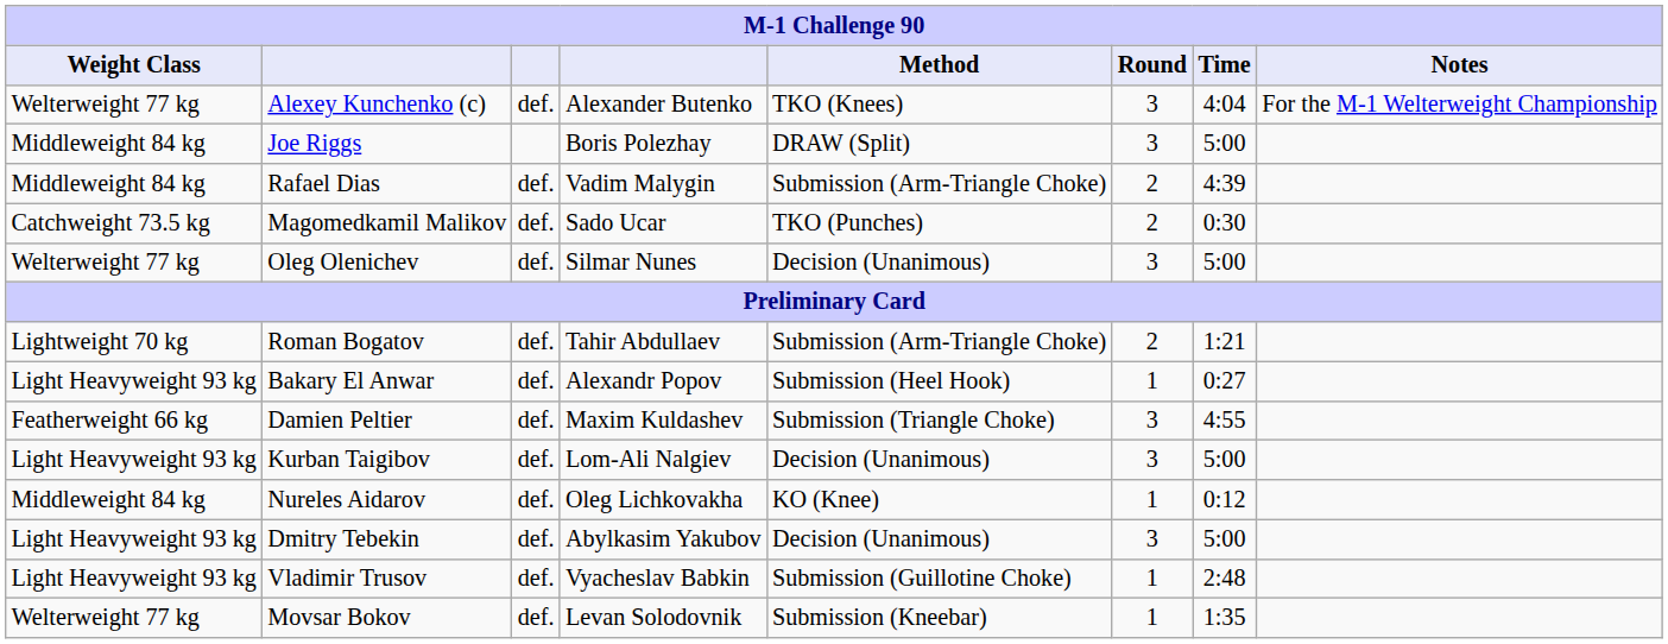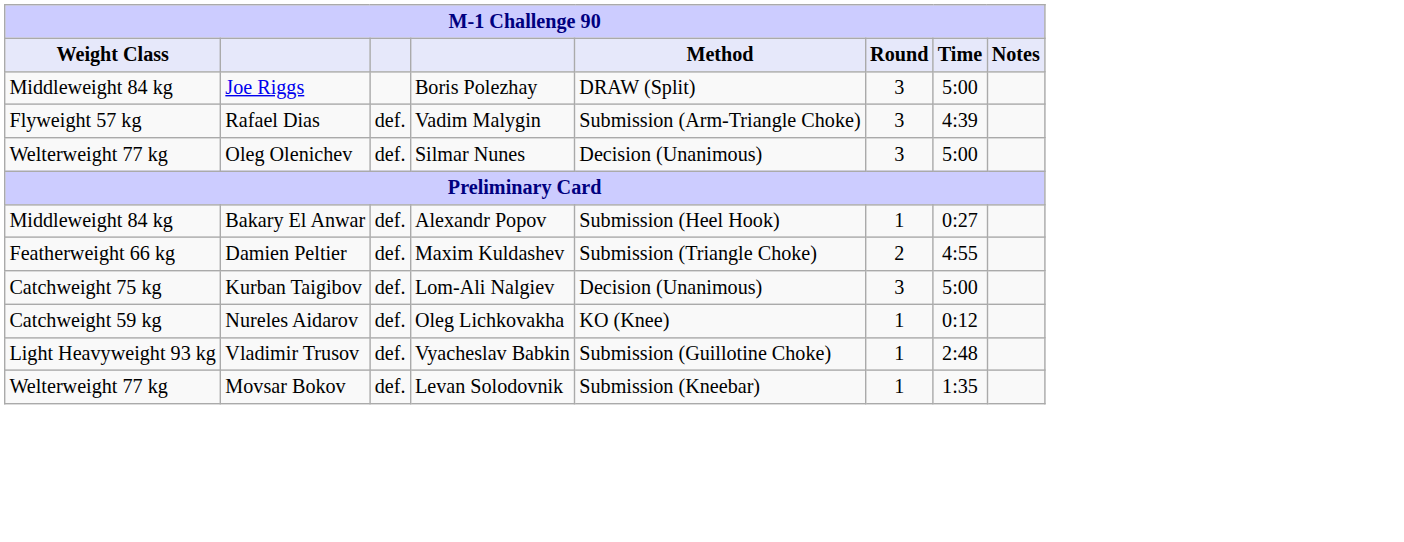- row: Welterweight 77 kg | Alexey Kunchenko (c) | def. | Alexander Butenko | TKO (Knees) | 3 | 4:04 | For the M-1 Welterweight Championship
Rafael Dias | Weight Class: Middleweight 84 kg -> Flyweight 57 kg
Rafael Dias | Round: 2 -> 3
- row: Catchweight 73.5 kg | Magomedkamil Malikov | def. | Sado Ucar | TKO (Punches) | 2 | 0:30
- row: Lightweight 70 kg | Roman Bogatov | def. | Tahir Abdullaev | Submission (Arm-Triangle Choke) | 2 | 1:21
Bakary El Anwar | Weight Class: Light Heavyweight 93 kg -> Middleweight 84 kg
Damien Peltier | Round: 3 -> 2
Kurban Taigibov | Weight Class: Light Heavyweight 93 kg -> Catchweight 75 kg
Nureles Aidarov | Weight Class: Middleweight 84 kg -> Catchweight 59 kg
- row: Light Heavyweight 93 kg | Dmitry Tebekin | def. | Abylkasim Yakubov | Decision (Unanimous) | 3 | 5:00
